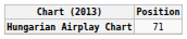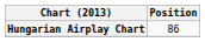Hungarian Airplay Chart | Position: 71 -> 86
